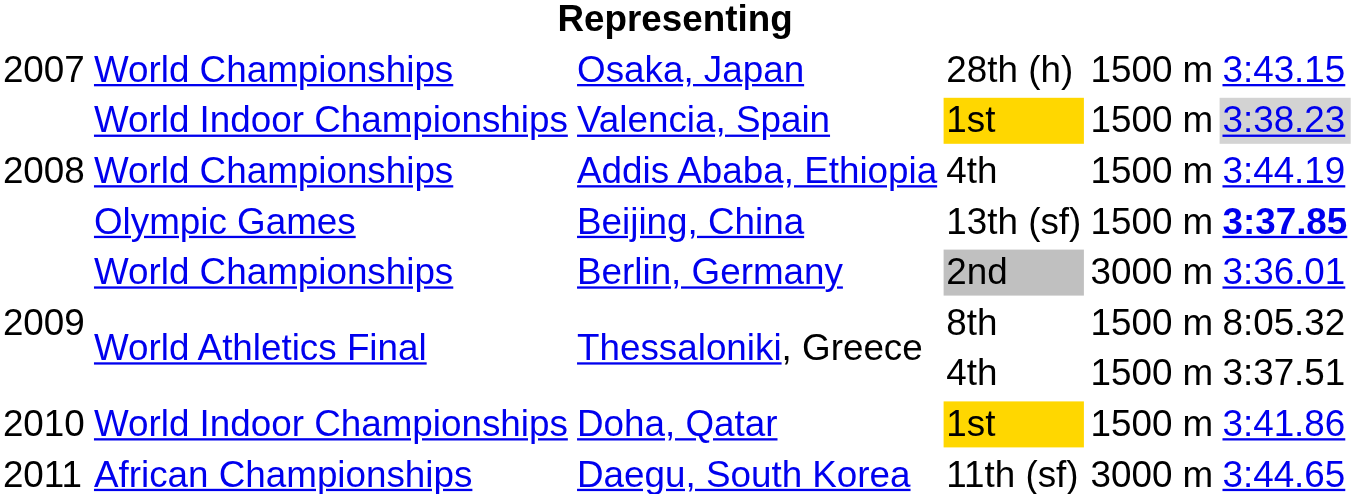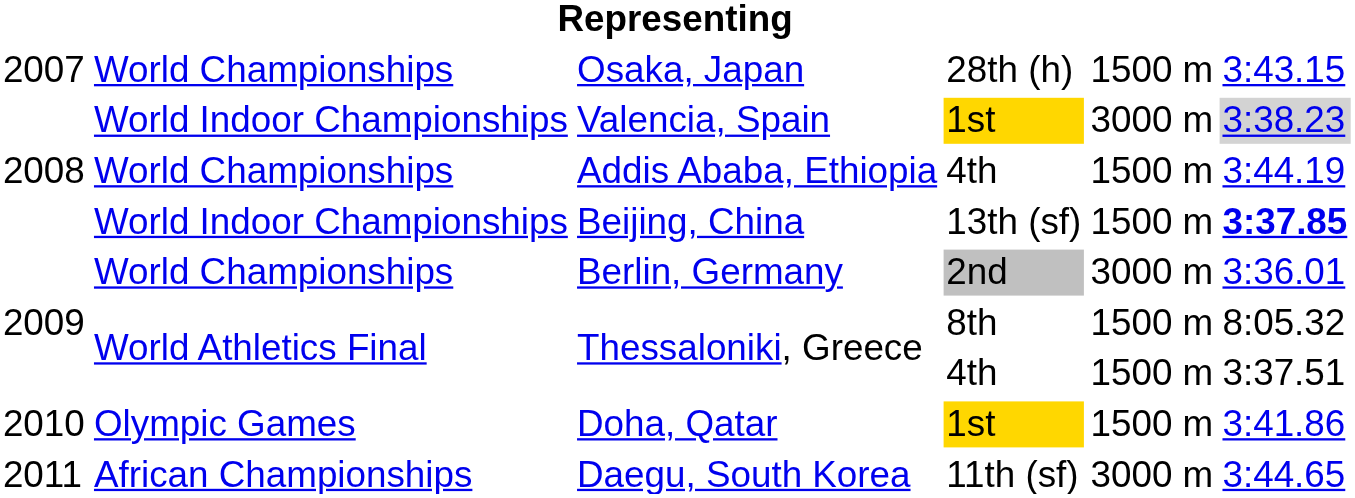Valencia, Spain | column 5: 1500 m -> 3000 m
Beijing, China | column 2: Olympic Games -> World Indoor Championships
Doha, Qatar | column 2: World Indoor Championships -> Olympic Games
